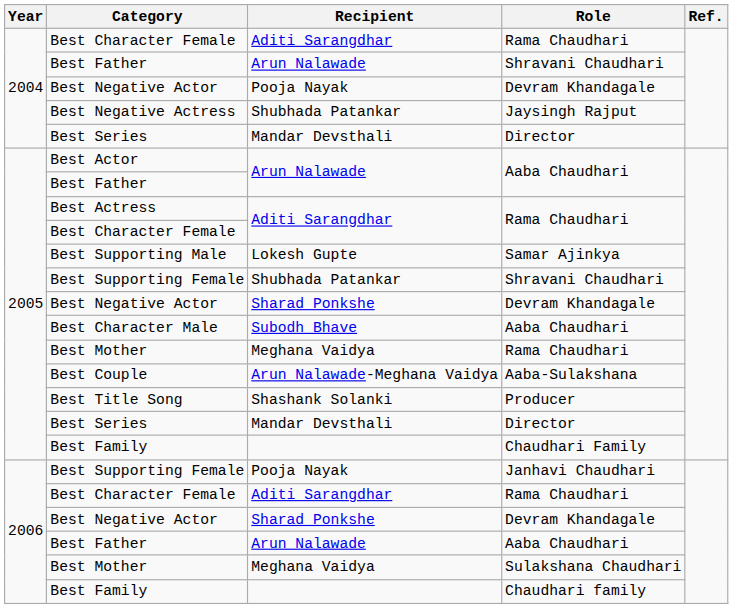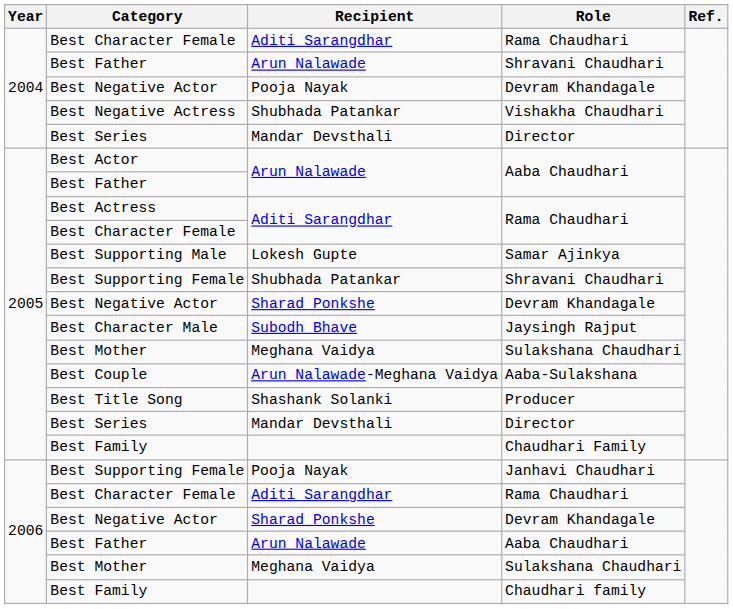Best Negative Actress | Role: Jaysingh Rajput -> Vishakha Chaudhari
Best Character Male | Role: Aaba Chaudhari -> Jaysingh Rajput
2005 / Best Mother | Role: Rama Chaudhari -> Sulakshana Chaudhari
